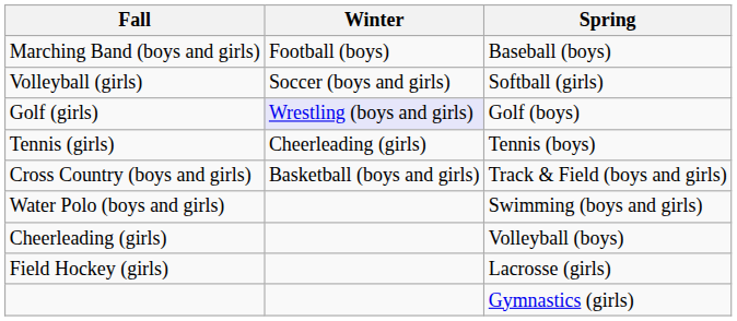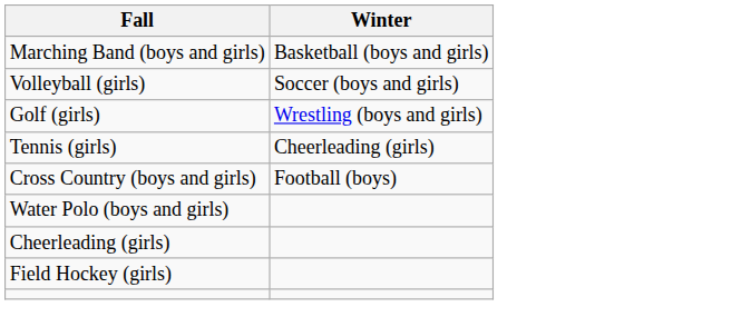- column: Spring | Baseball (boys) | Softball (girls) | Golf (boys) | Tennis (boys) | Track & Field (boys and girls) | Swimming (boys and girls) | Volleyball (boys) | Lacrosse (girls) | Gymnastics (girls)
Marching Band (boys and girls) | Winter: Football (boys) -> Basketball (boys and girls)
Golf (girls) | Winter: lavender background -> no background
Cross Country (boys and girls) | Winter: Basketball (boys and girls) -> Football (boys)
